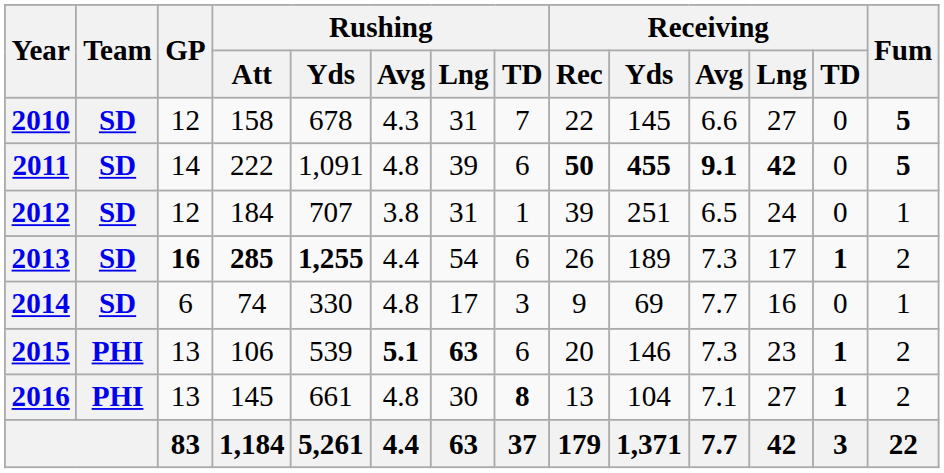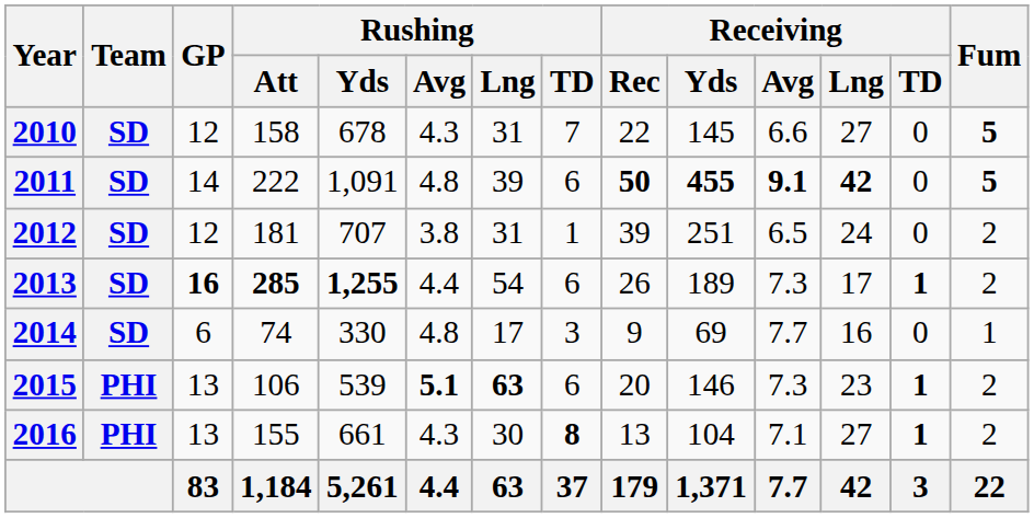2012 | Rushing / Att: 184 -> 181
2012 | Fum: 1 -> 2
2016 | Rushing / Att: 145 -> 155
2016 | Rushing / Avg: 4.8 -> 4.3
